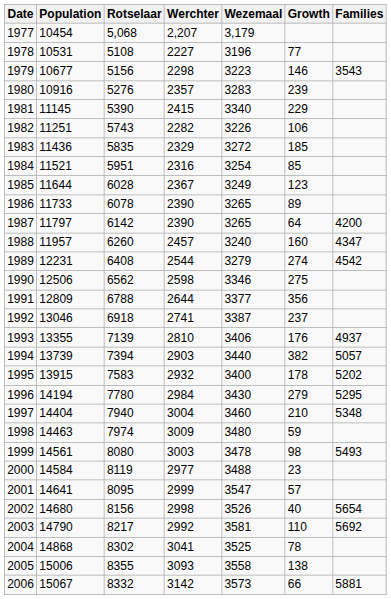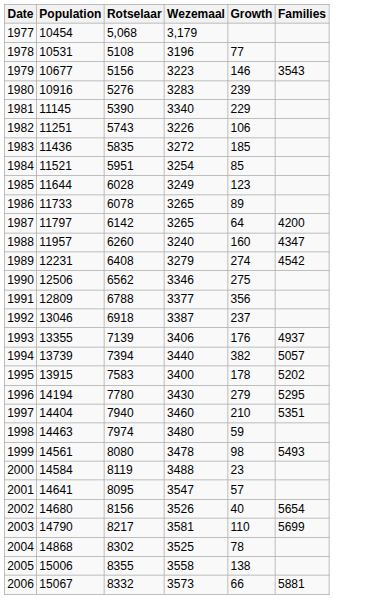- column: Werchter | 2,207 | 2227 | 2298 | 2357 | 2415 | 2282 | 2329 | 2316 | 2367 | 2390 | 2390 | 2457 | 2544 | 2598 | 2644 | 2741 | 2810 | 2903 | 2932 | 2984 | 3004 | 3009 | 3003 | 2977 | 2999 | 2998 | 2992 | 3041 | 3093 | 3142
1997 | Families: 5348 -> 5351
2003 | Families: 5692 -> 5699
